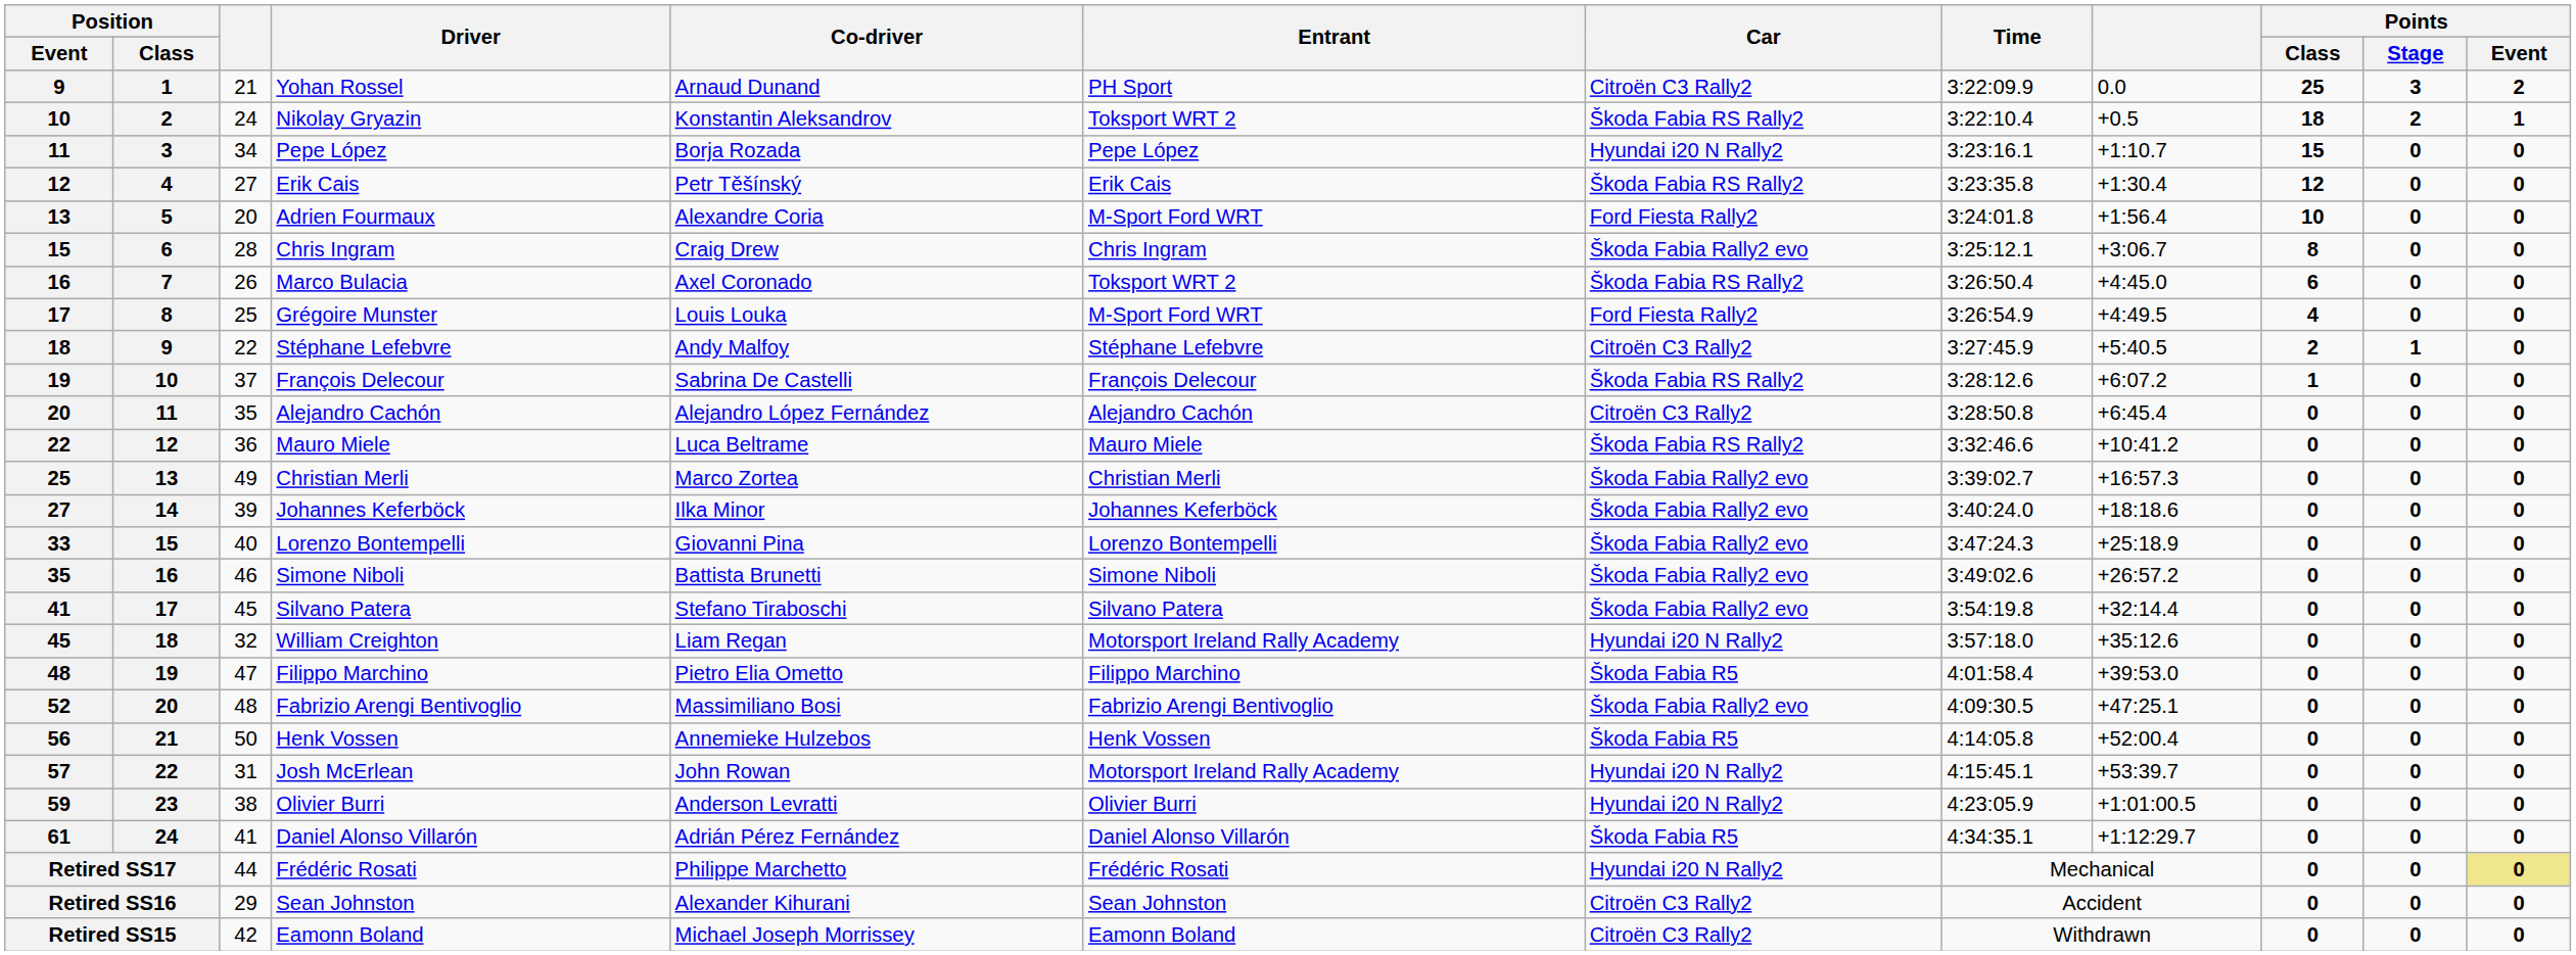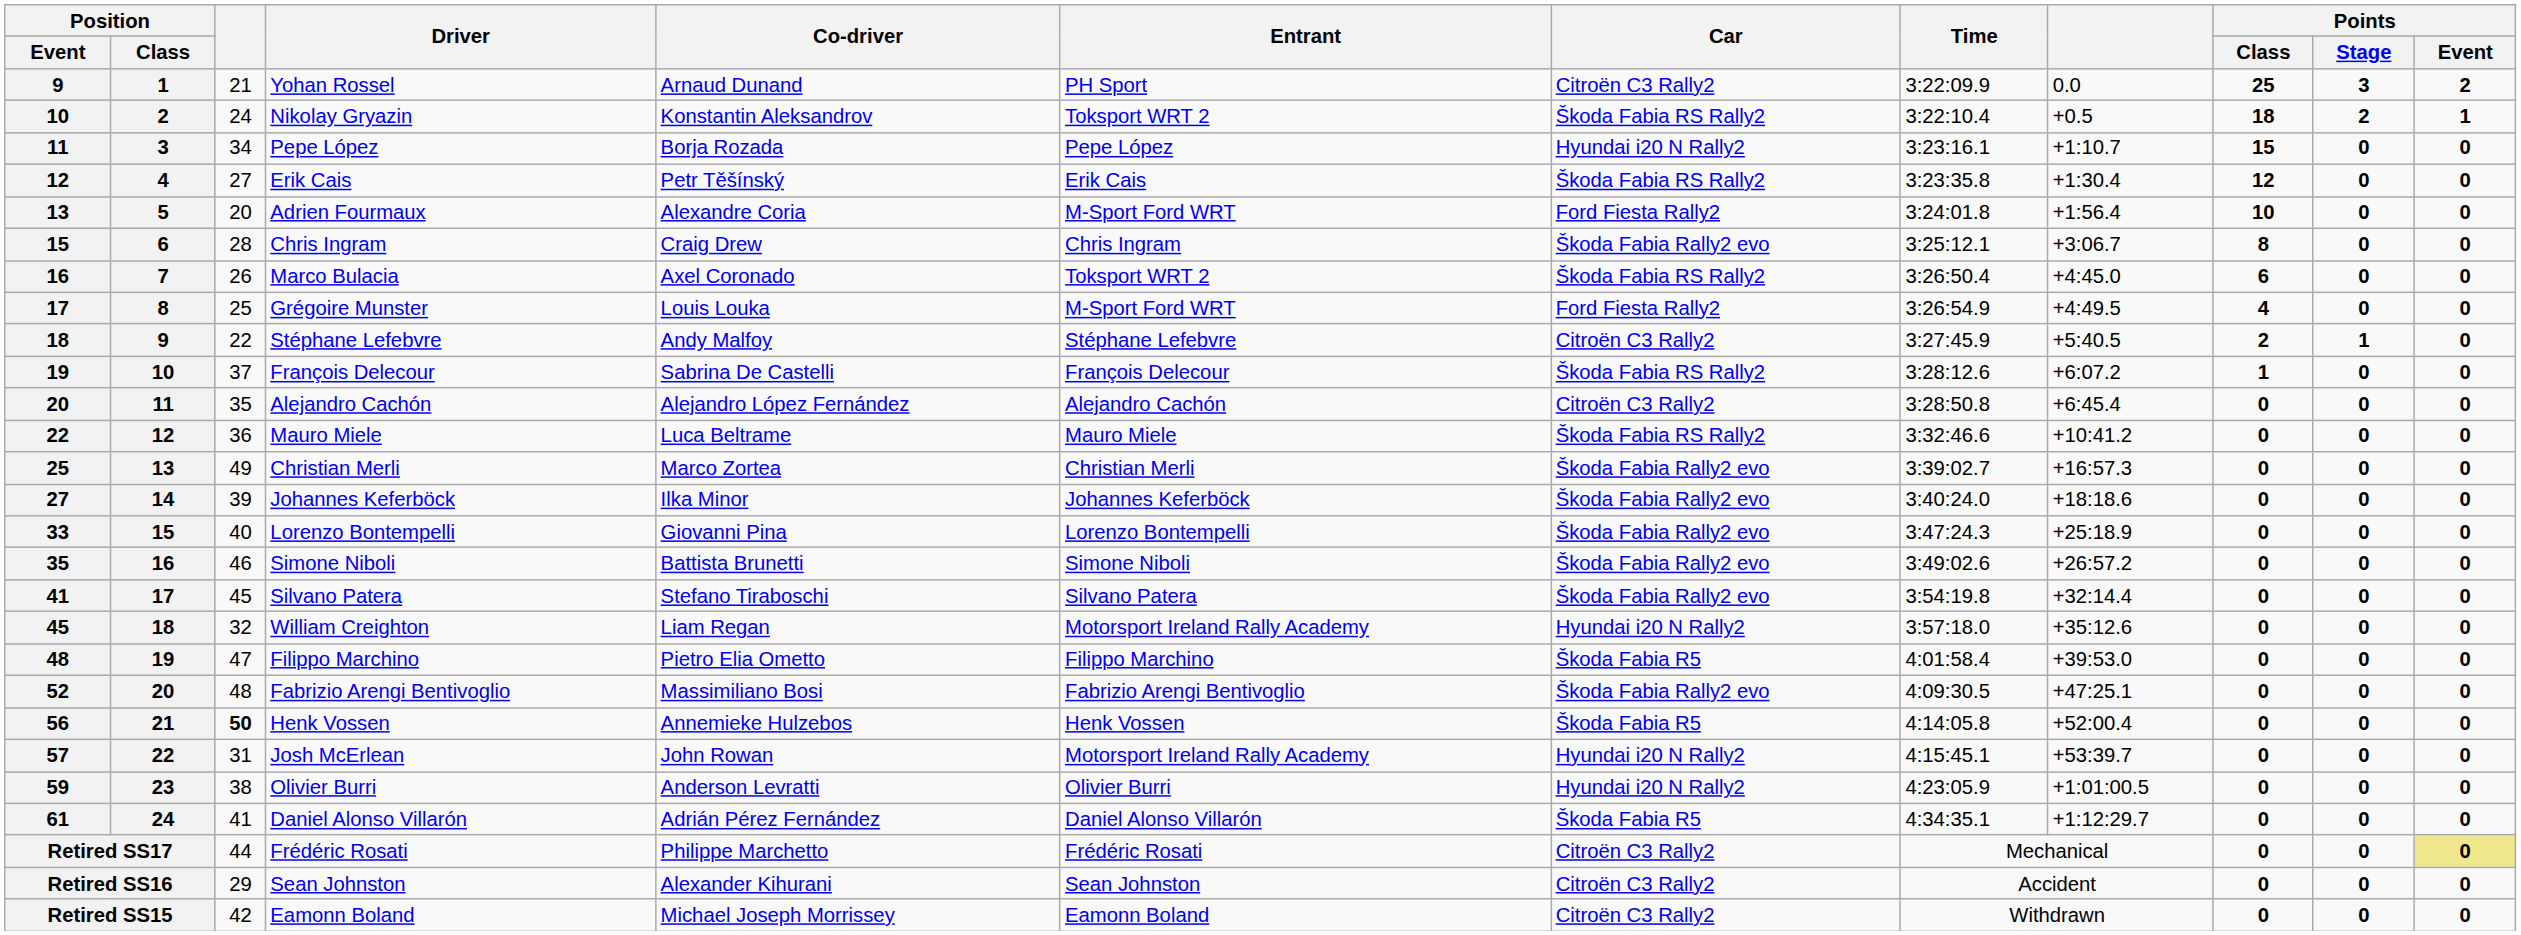56 | column 3: normal -> bold
Retired SS17 | Car: Hyundai i20 N Rally2 -> Citroën C3 Rally2
